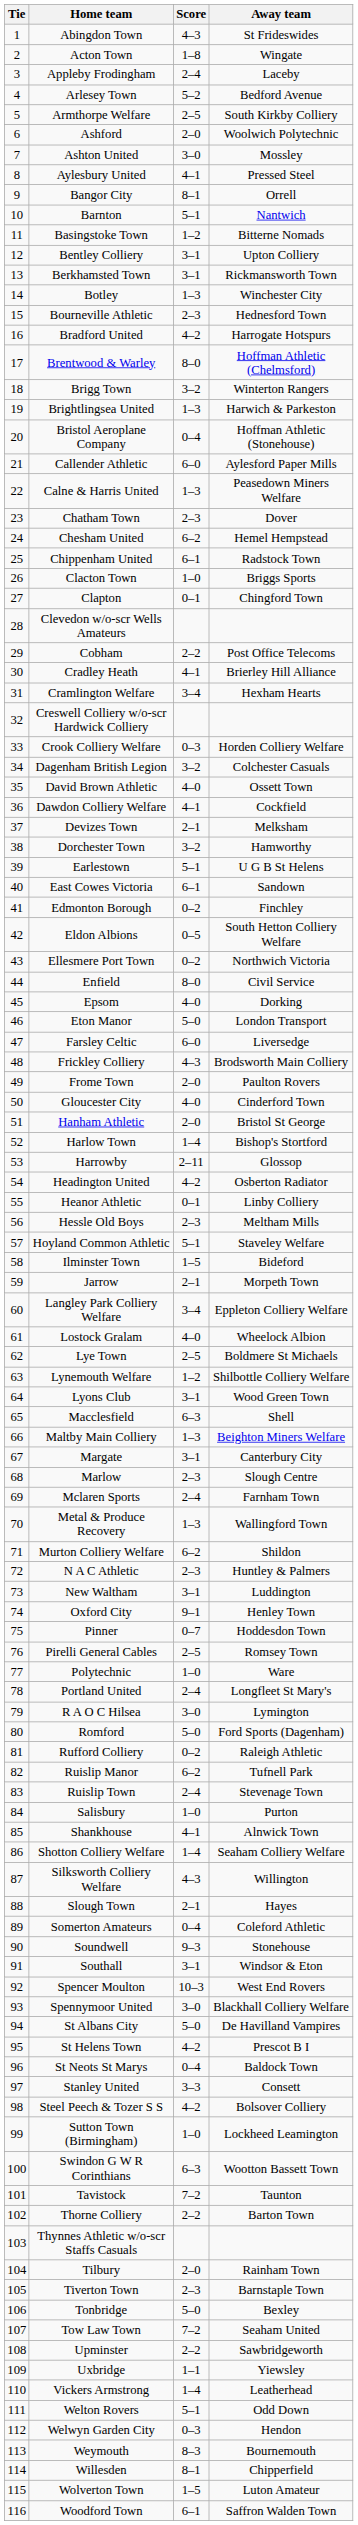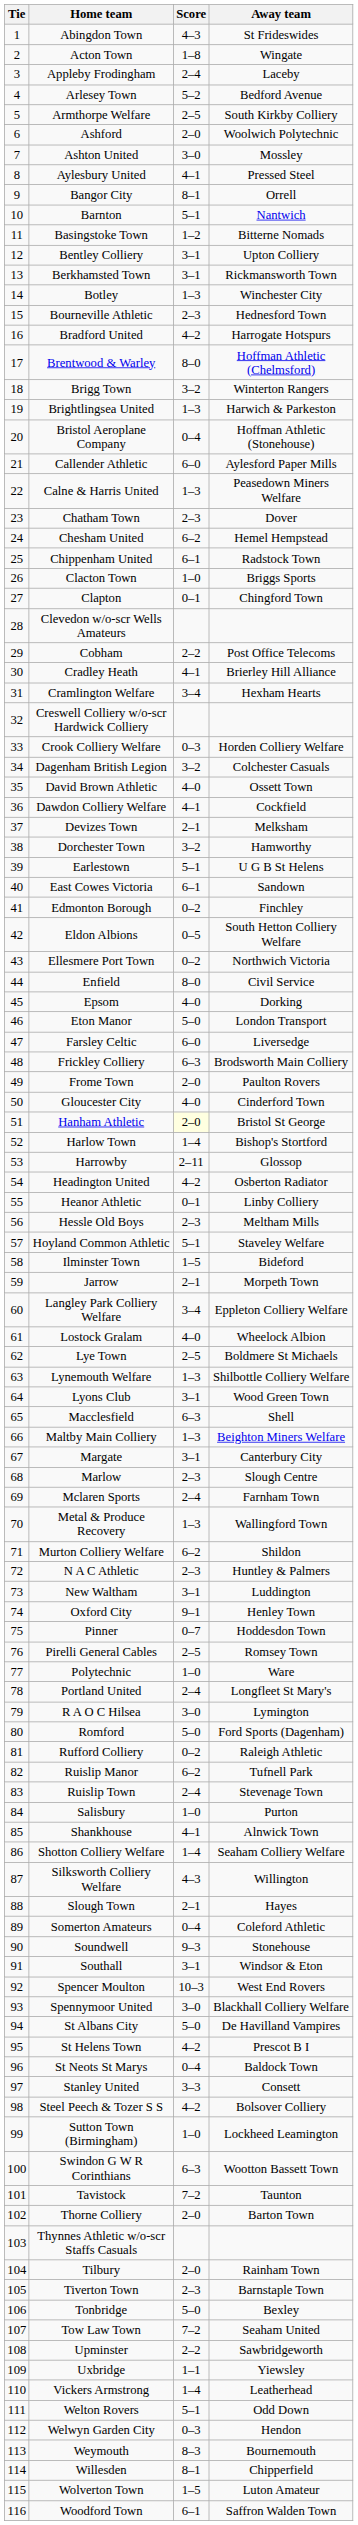Frickley Colliery | Score: 4–3 -> 6–3
Hanham Athletic | Score: no background -> lightyellow background
Lynemouth Welfare | Score: 1–2 -> 1–3
Thorne Colliery | Score: 2–2 -> 2–0
